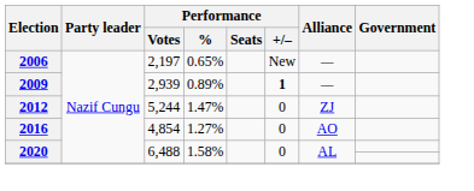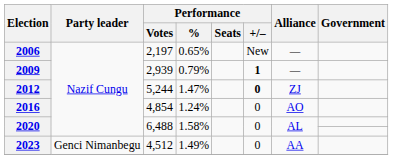2009 | Performance / %: 0.89% -> 0.79%
2012 | Performance / +/–: normal -> bold
2016 | Performance / %: 1.27% -> 1.24%
+ row: 2023 | Genci Nimanbegu | 4,512 | 1.49% | 0 | AA
